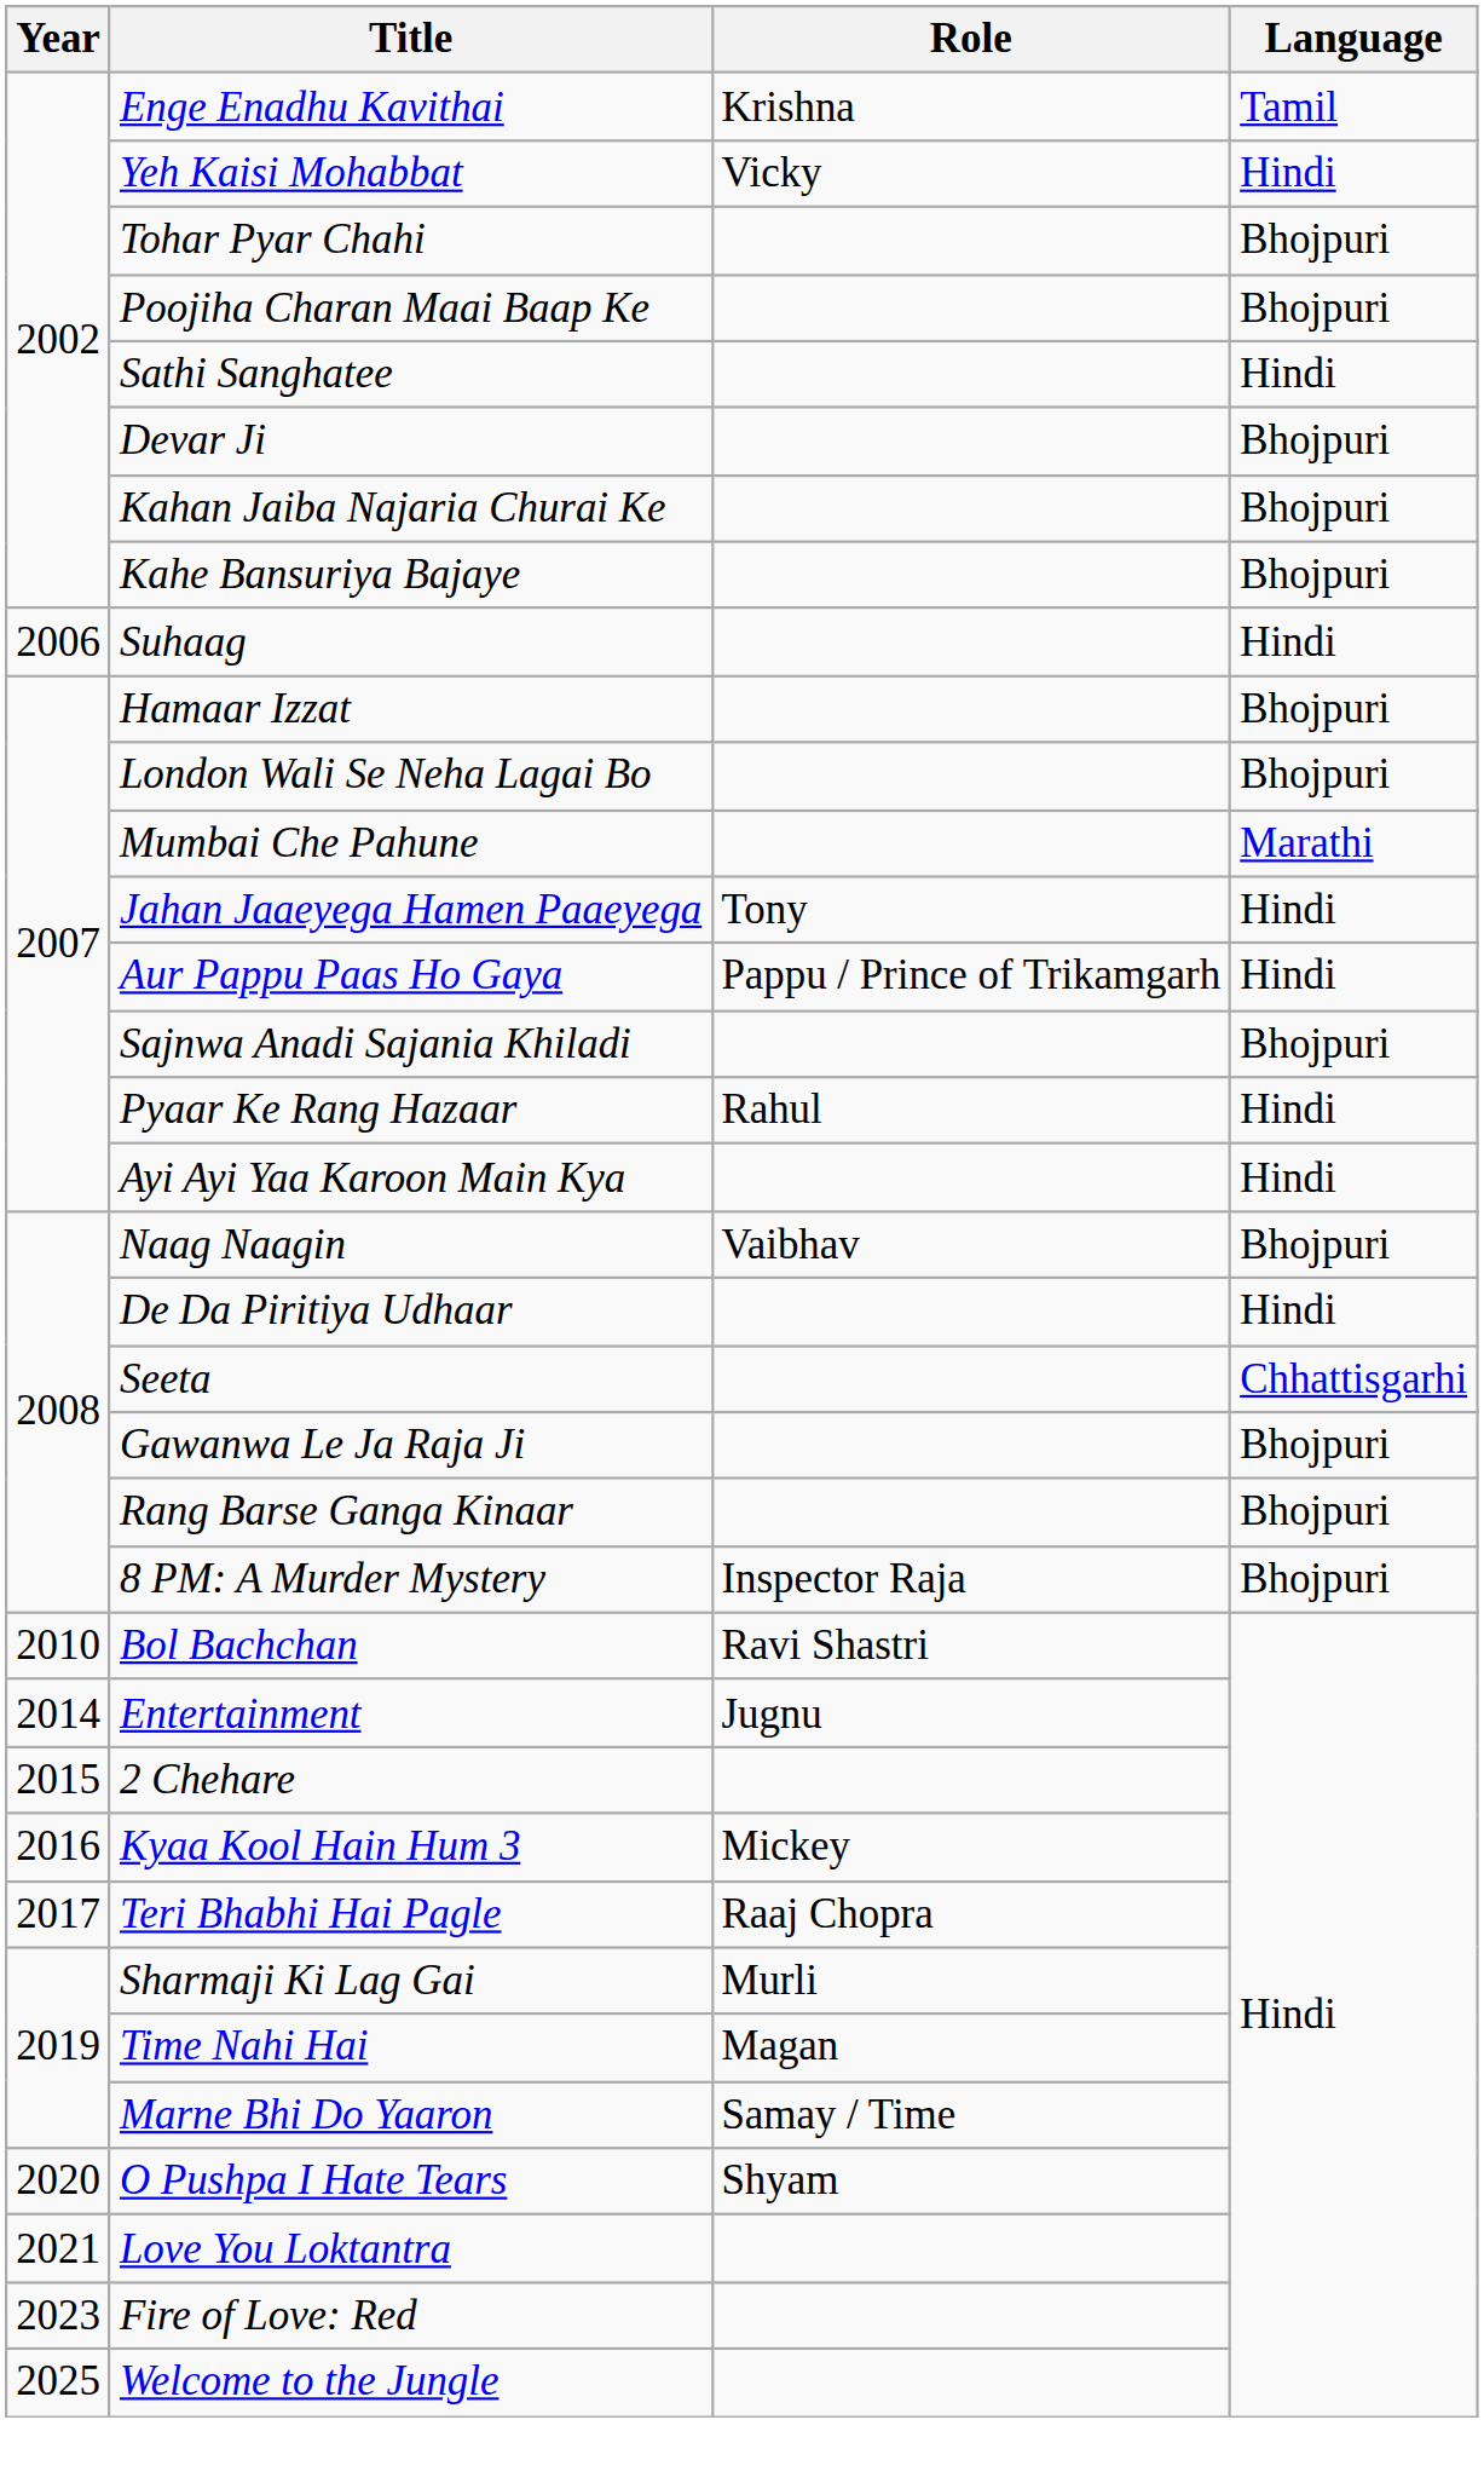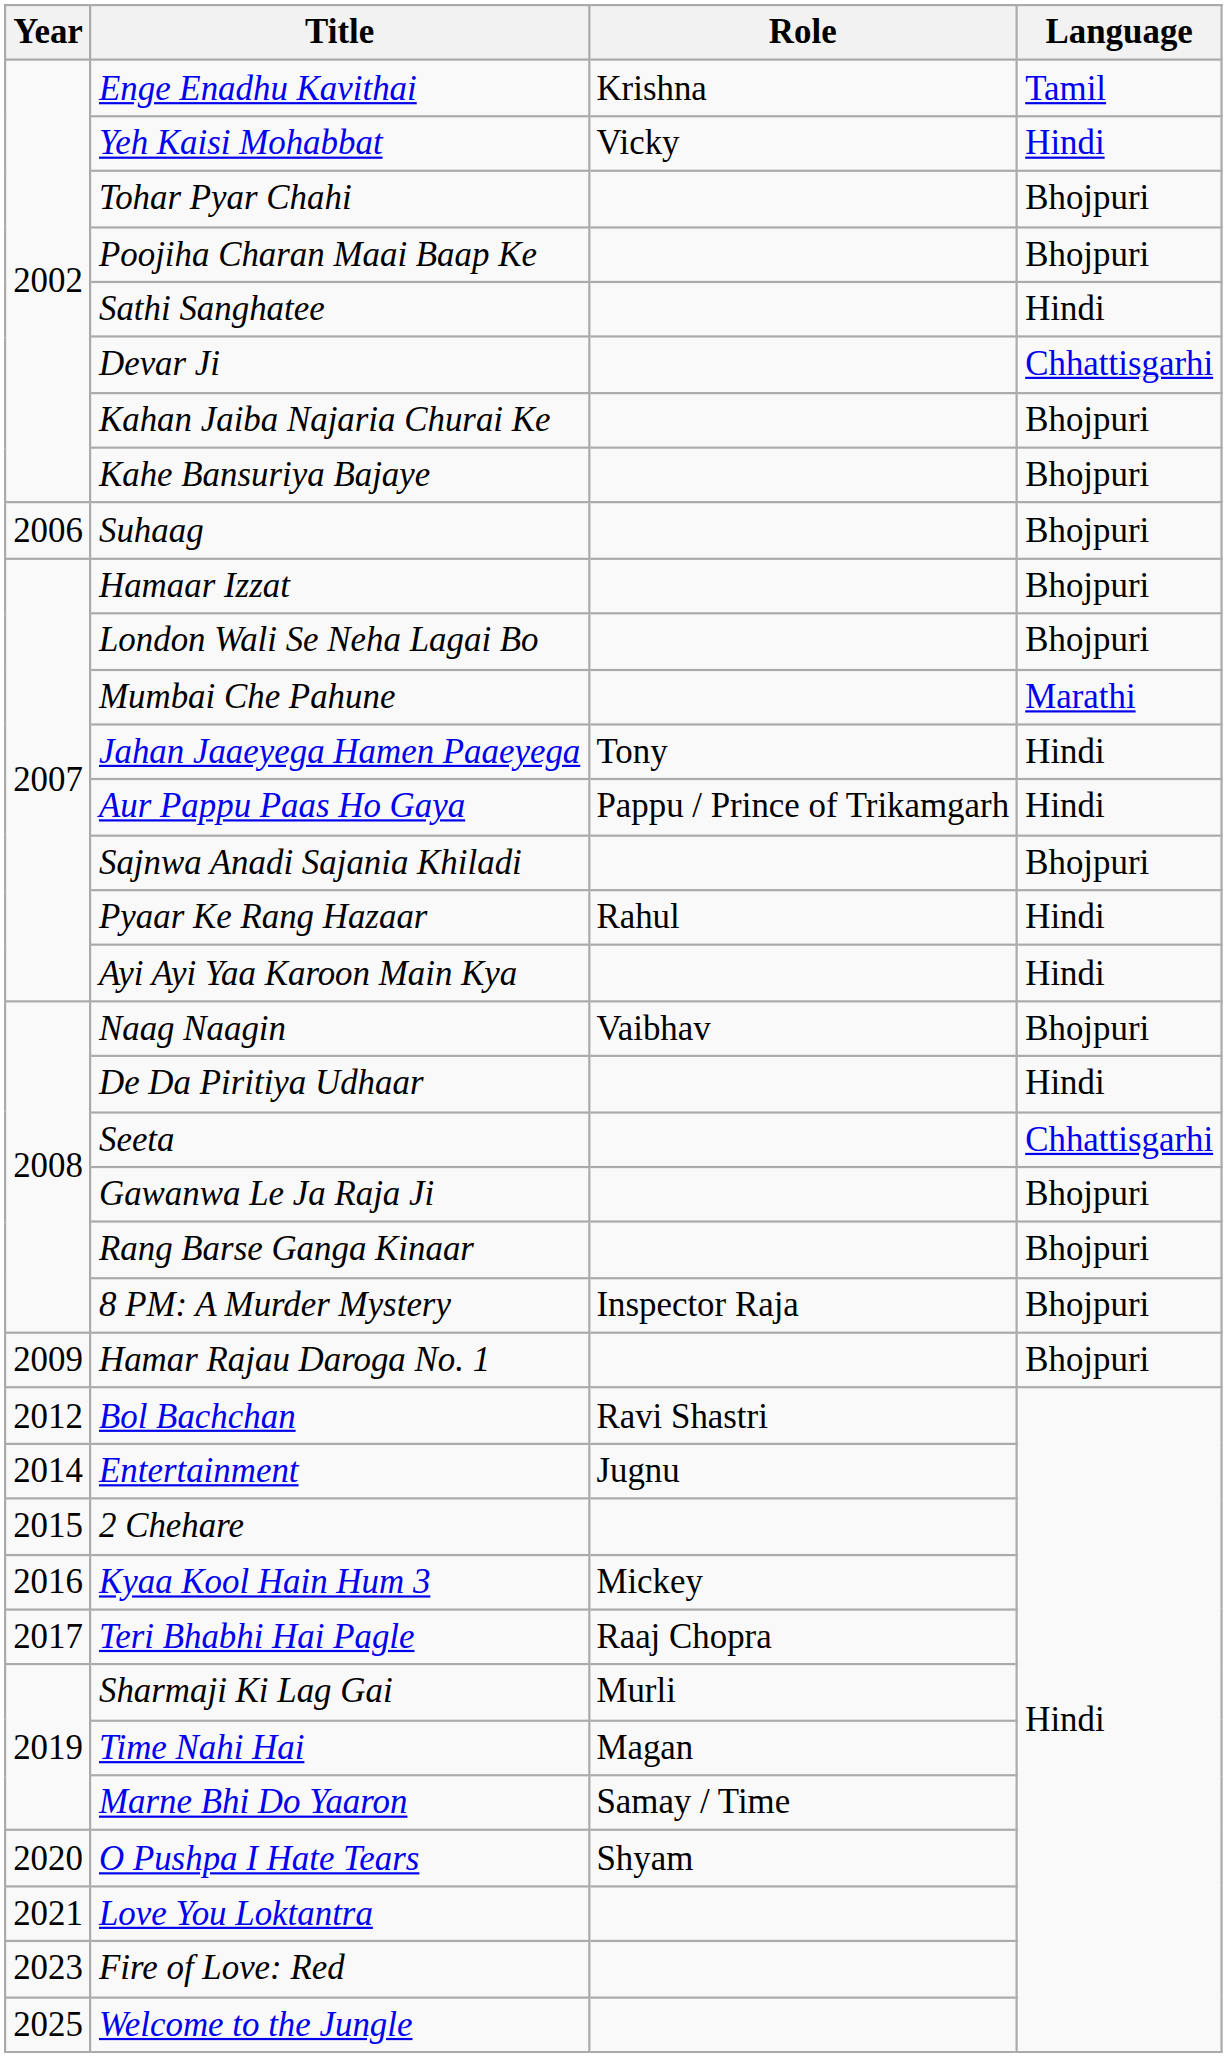Devar Ji | Language: Bhojpuri -> Chhattisgarhi
Suhaag | Language: Hindi -> Bhojpuri
+ row: 2009 | Hamar Rajau Daroga No. 1 | Bhojpuri
Bol Bachchan | Year: 2010 -> 2012
